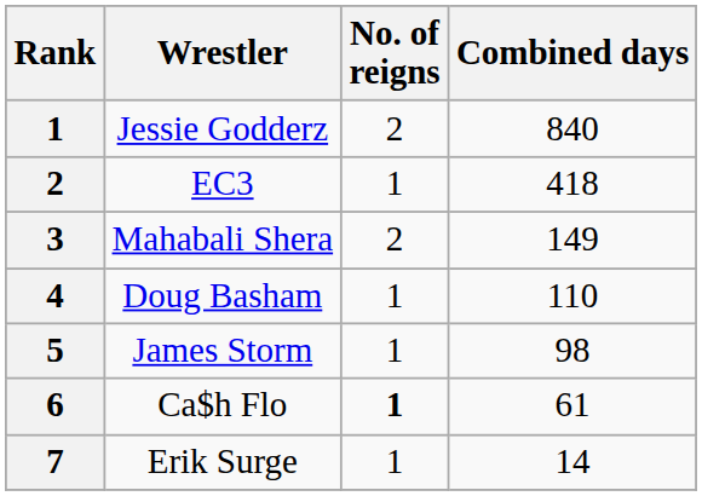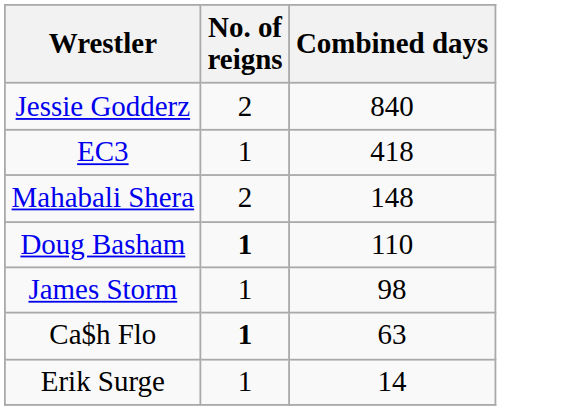- column: Rank | 1 | 2 | 3 | 4 | 5 | 6 | 7
Mahabali Shera | Combined days: 149 -> 148
Doug Basham | No. of reigns: normal -> bold
Ca$h Flo | Combined days: 61 -> 63
